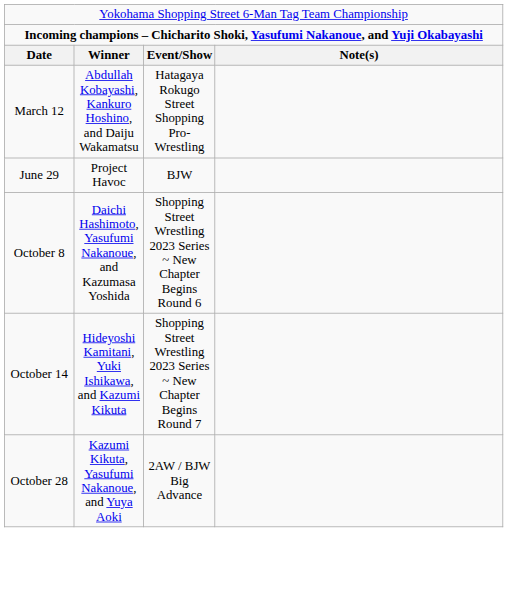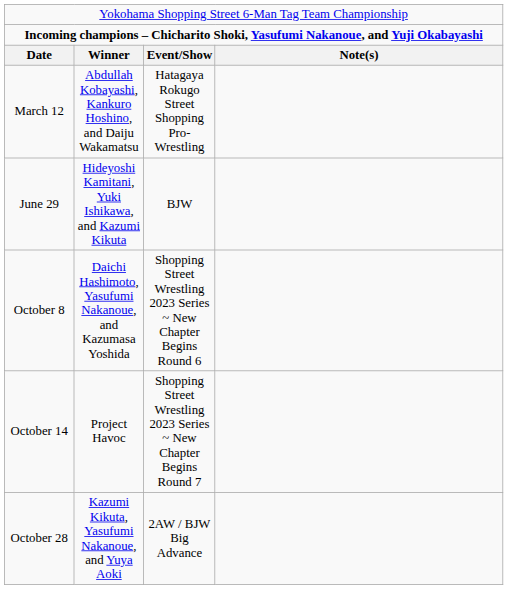June 29 | column 2: Project Havoc -> Hideyoshi Kamitani, Yuki Ishikawa, and Kazumi Kikuta
October 14 | column 2: Hideyoshi Kamitani, Yuki Ishikawa, and Kazumi Kikuta -> Project Havoc
